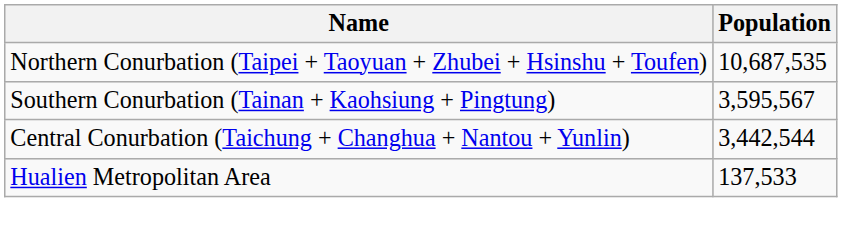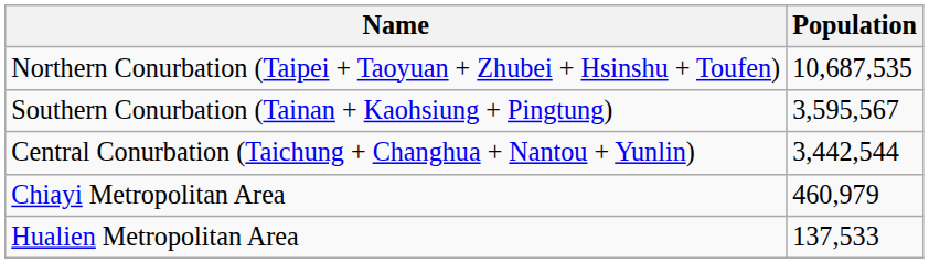+ row: Chiayi Metropolitan Area | 460,979
